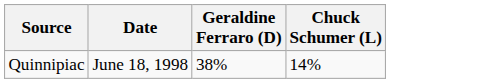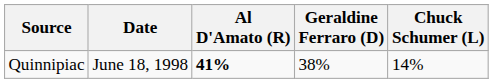+ column: Al D'Amato (R) | 41%
